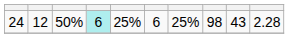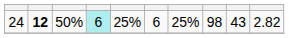24 | column 2: normal -> bold
24 | column 10: 2.28 -> 2.82
